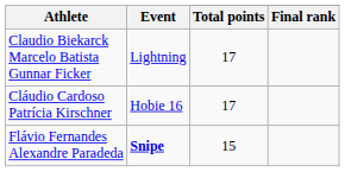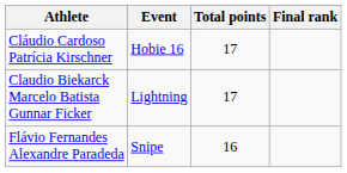rows swapped: Claudio Biekarck Marcelo Batista Gunnar Ficker <-> Cláudio Cardoso Patrícia Kirschner
Flávio Fernandes Alexandre Paradeda | Event: bold -> normal
Flávio Fernandes Alexandre Paradeda | Total points: 15 -> 16
